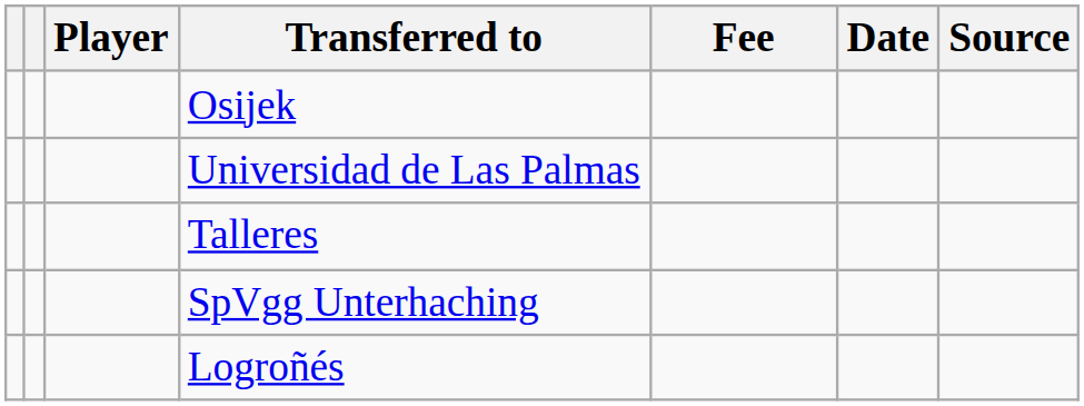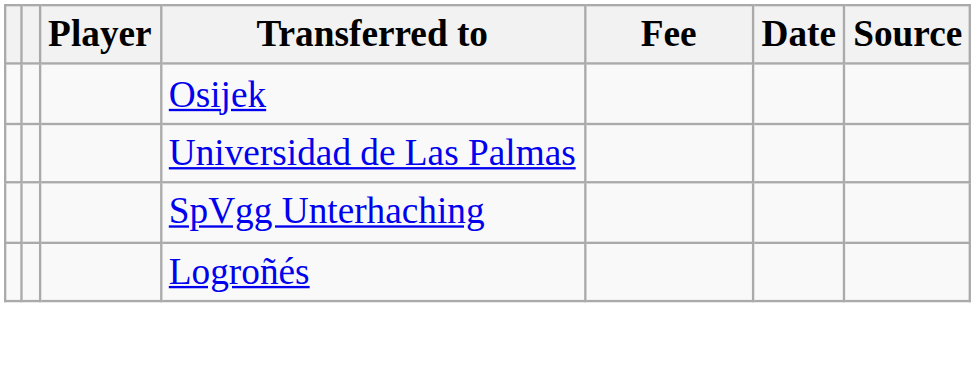- row: Talleres
